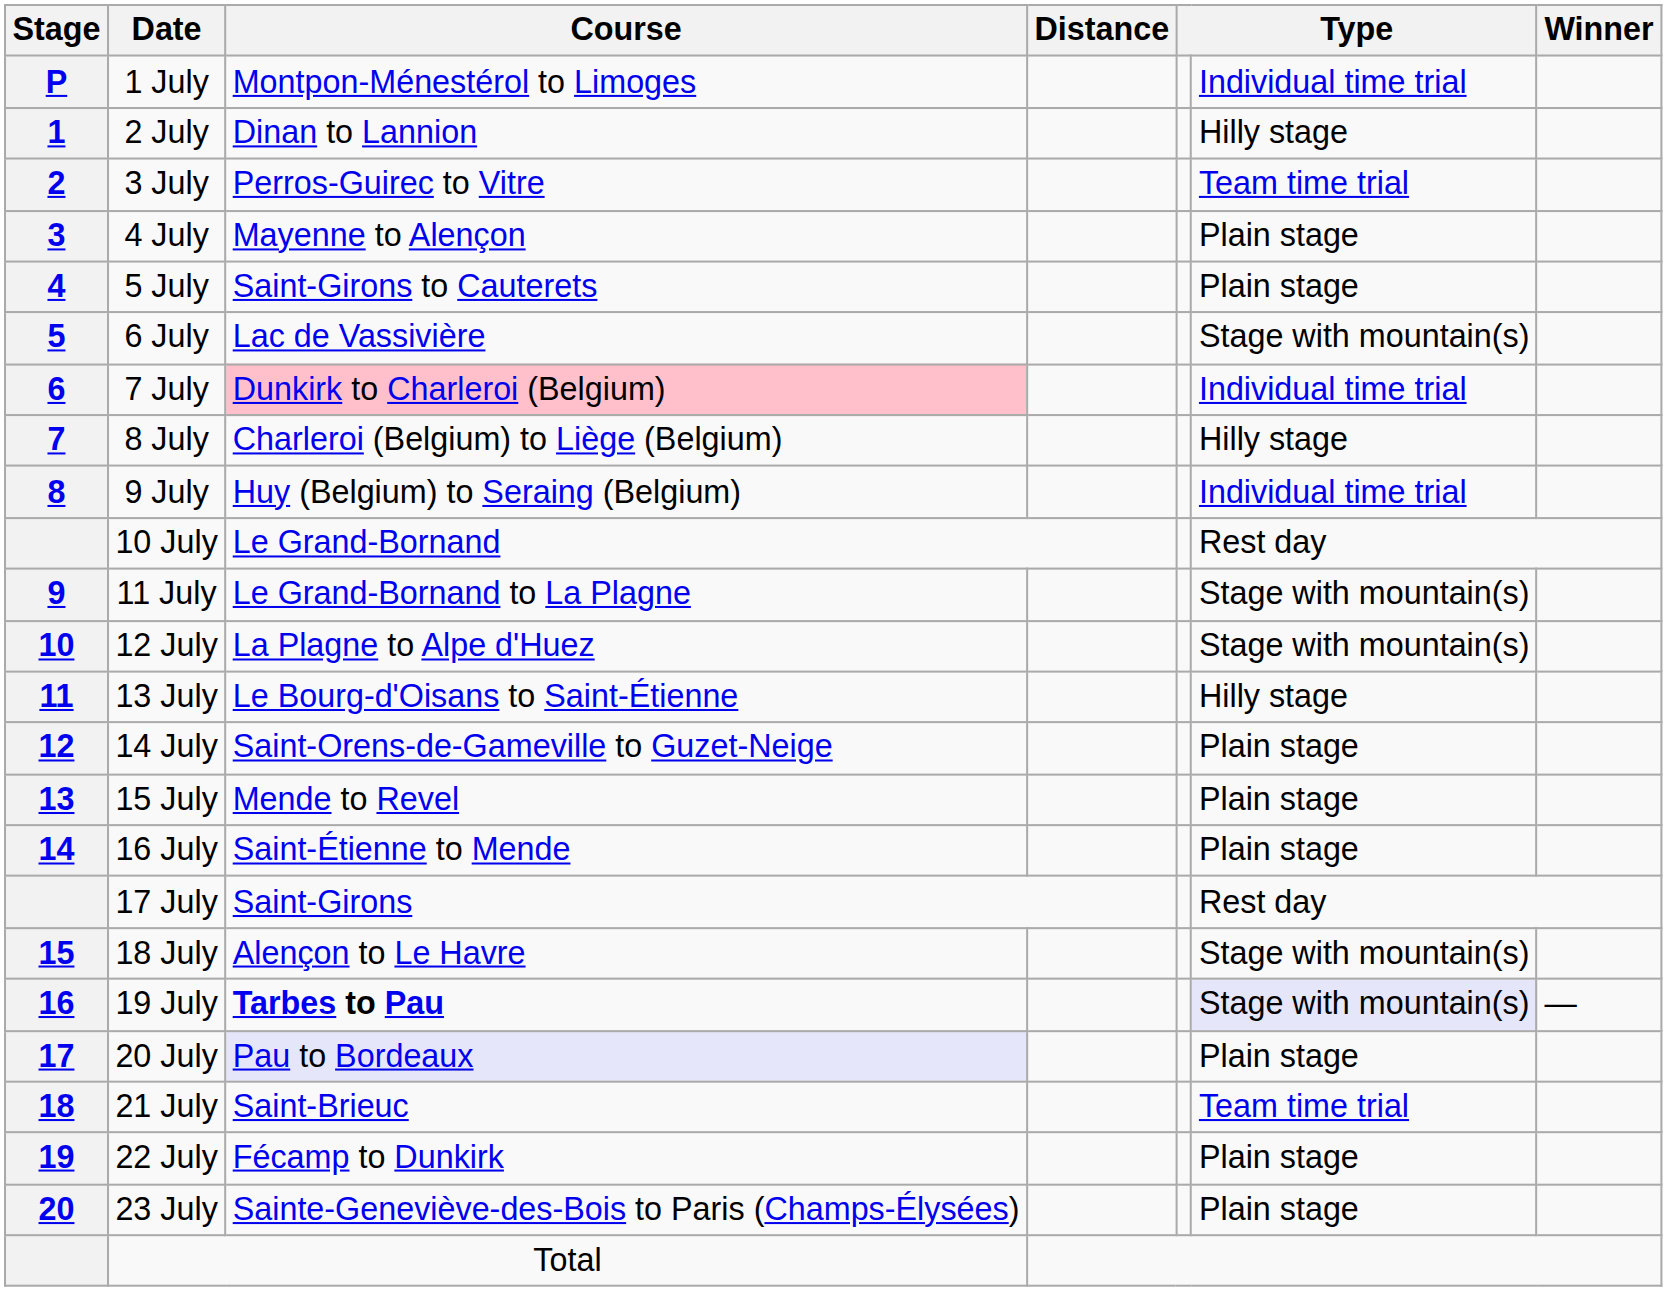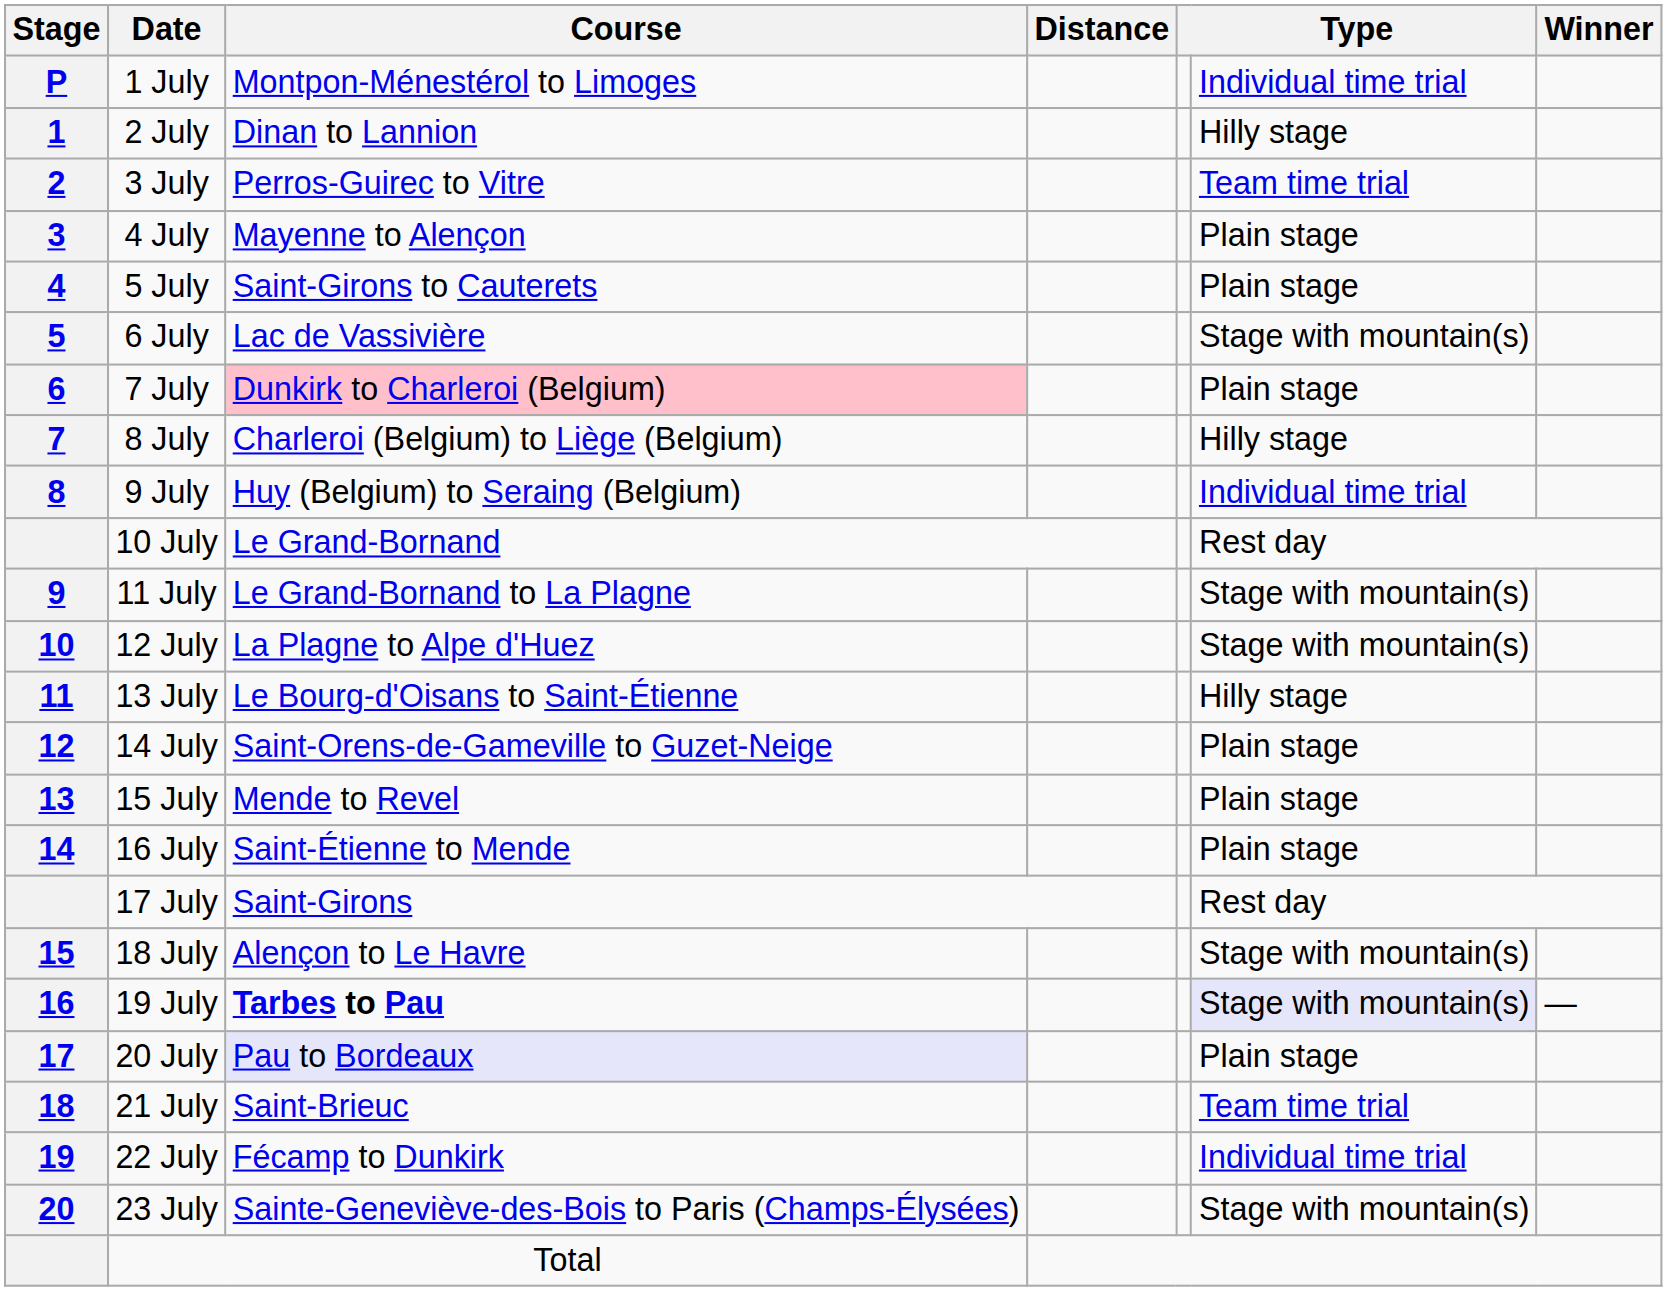7 July | column 6: Individual time trial -> Plain stage
22 July | column 6: Plain stage -> Individual time trial
23 July | column 6: Plain stage -> Stage with mountain(s)
